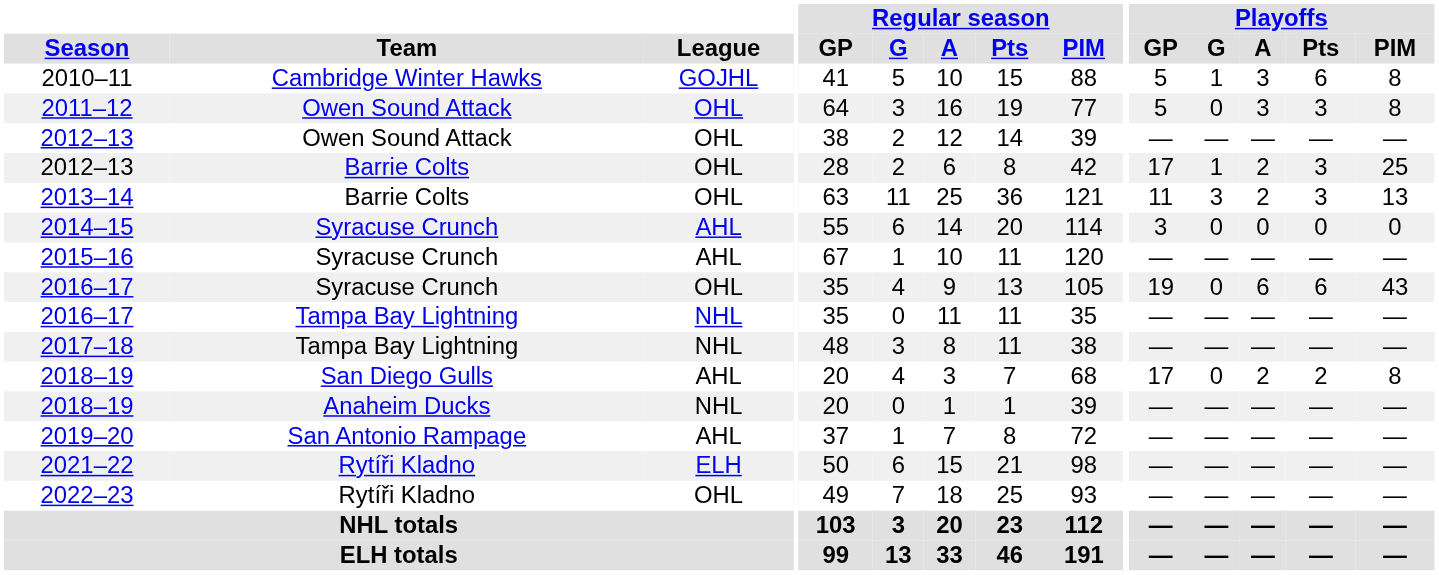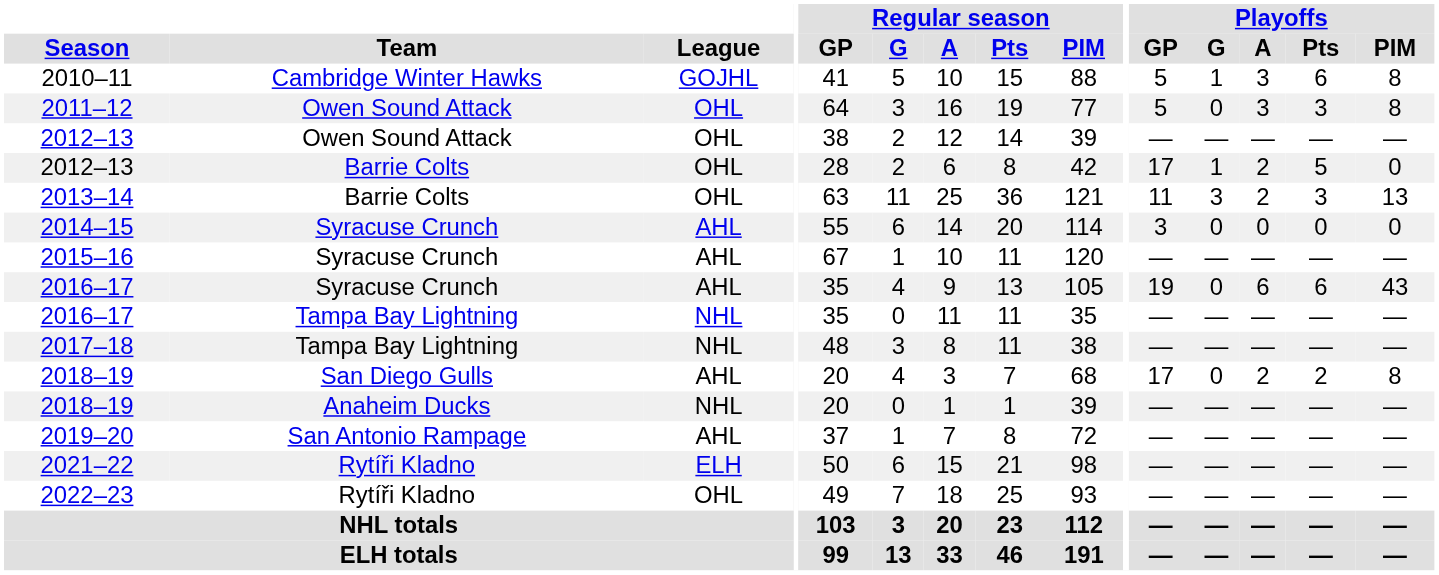2012–13 / Barrie Colts | Playoffs / Pts: 3 -> 5
2012–13 / Barrie Colts | Playoffs / PIM: 25 -> 0
2016–17 / Syracuse Crunch | League: OHL -> AHL
